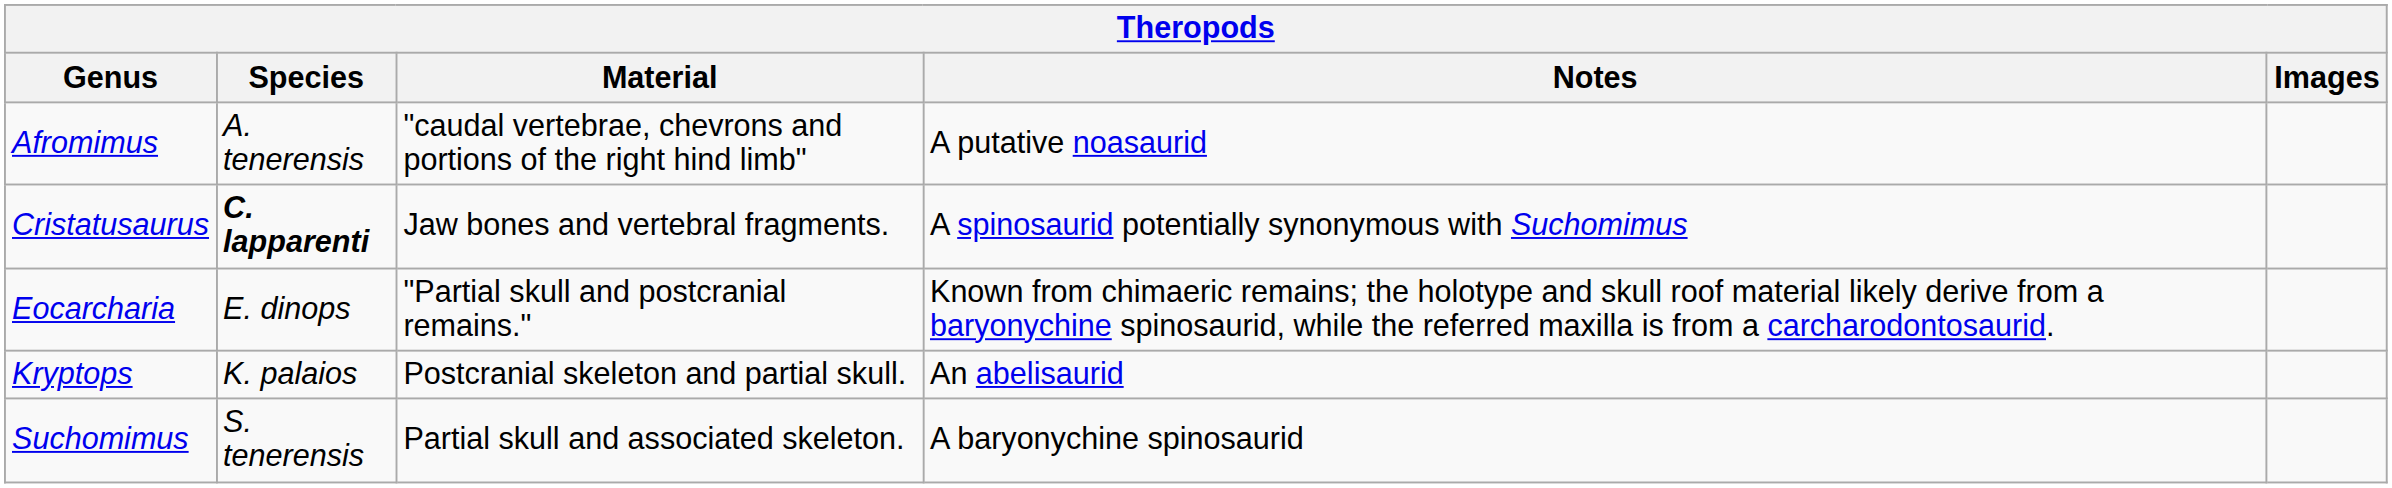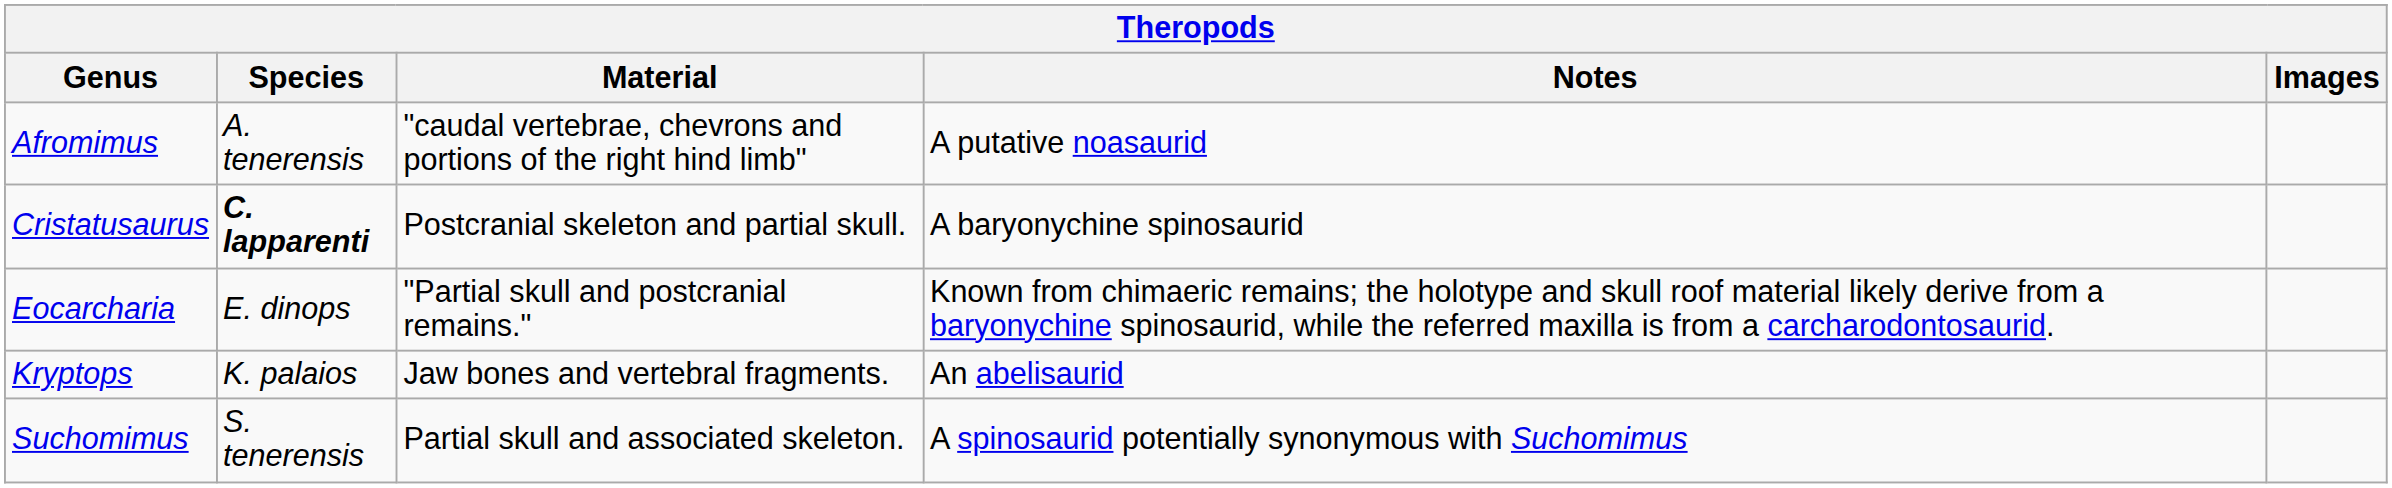Cristatusaurus | Material: Jaw bones and vertebral fragments. -> Postcranial skeleton and partial skull.
Cristatusaurus | Notes: A spinosaurid potentially synonymous with Suchomimus -> A baryonychine spinosaurid
Kryptops | Material: Postcranial skeleton and partial skull. -> Jaw bones and vertebral fragments.
Suchomimus | Notes: A baryonychine spinosaurid -> A spinosaurid potentially synonymous with Suchomimus
